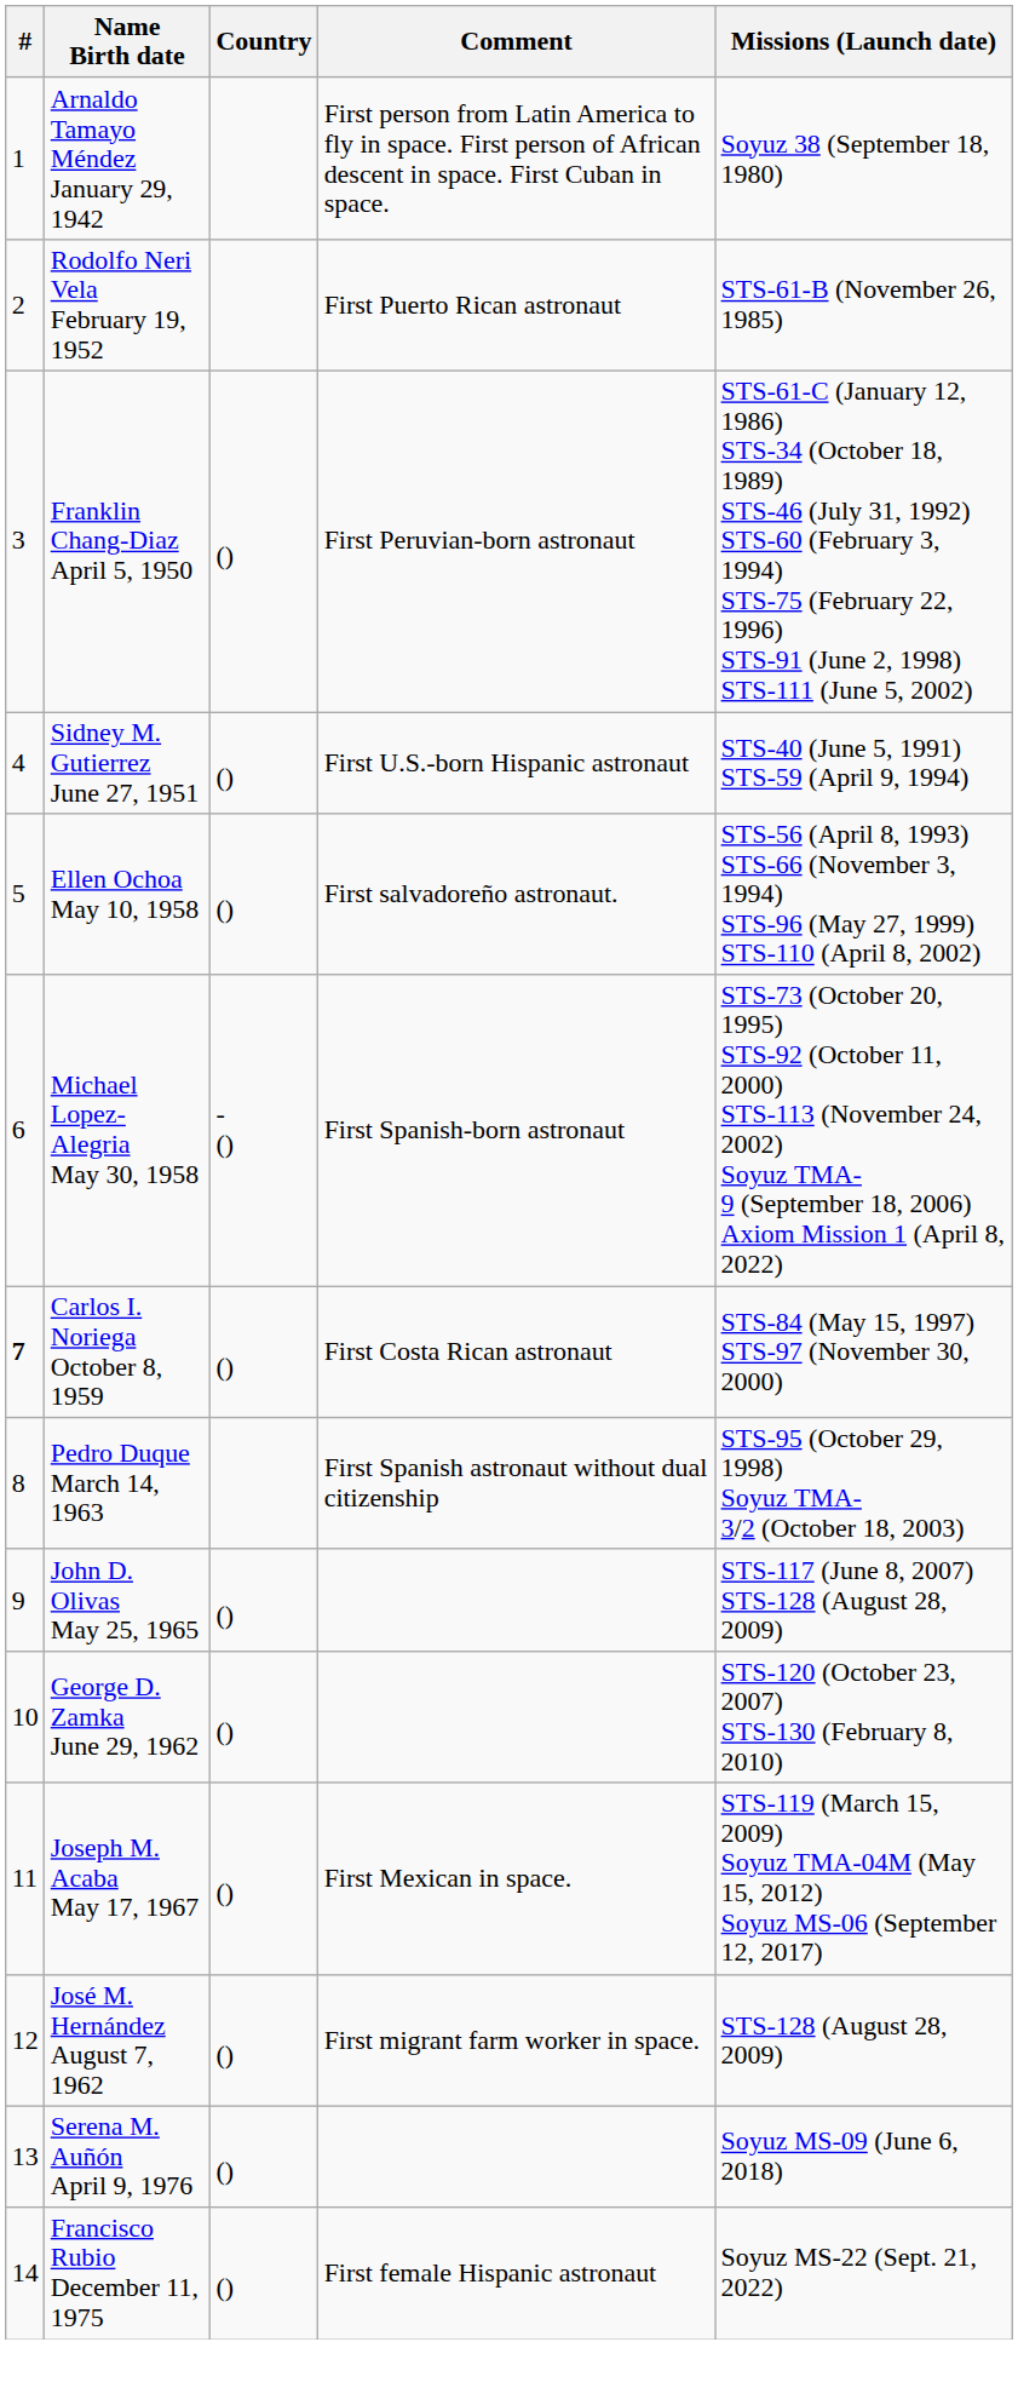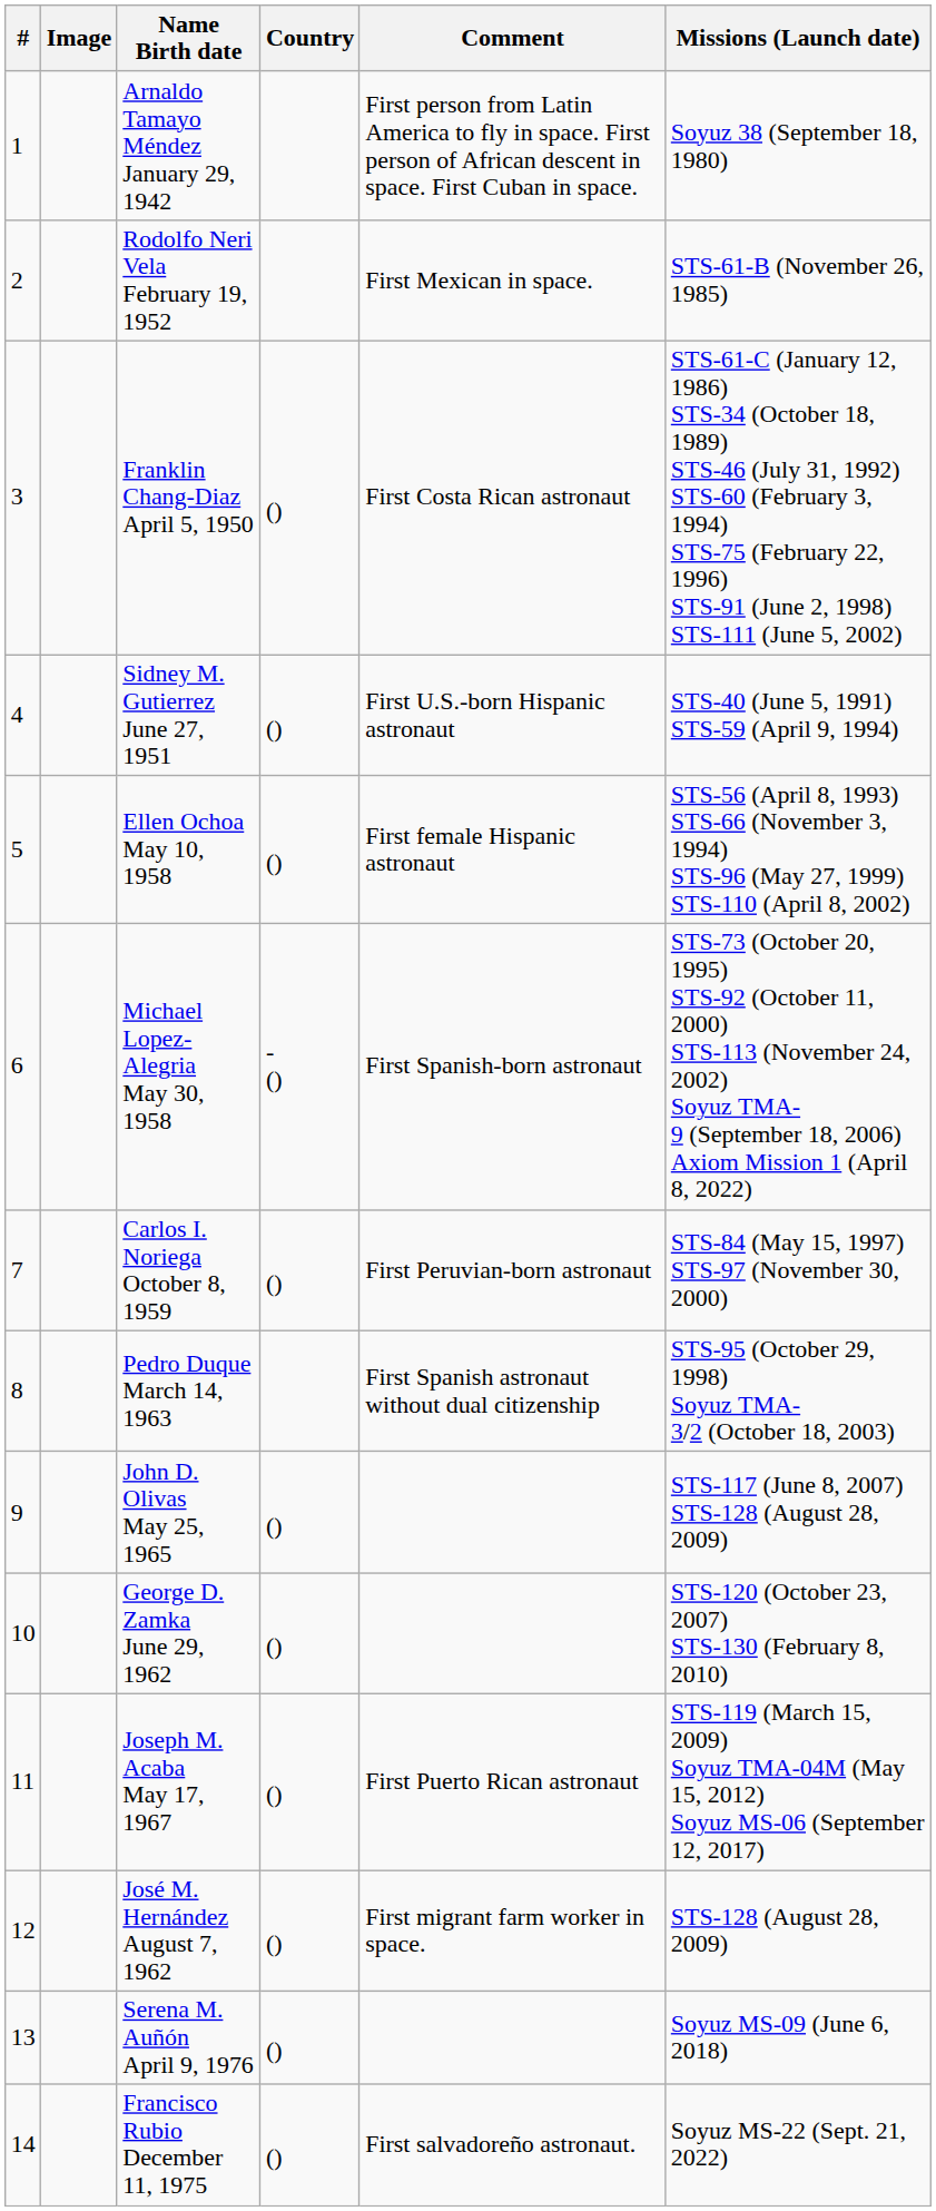+ column: Image
Rodolfo Neri Vela February 19, 1952 | Comment: First Puerto Rican astronaut -> First Mexican in space.
Franklin Chang-Diaz April 5, 1950 | Comment: First Peruvian-born astronaut -> First Costa Rican astronaut
Ellen Ochoa May 10, 1958 | Comment: First salvadoreño astronaut. -> First female Hispanic astronaut
Carlos I. Noriega October 8, 1959 | #: bold -> normal
Carlos I. Noriega October 8, 1959 | Comment: First Costa Rican astronaut -> First Peruvian-born astronaut
Joseph M. Acaba May 17, 1967 | Comment: First Mexican in space. -> First Puerto Rican astronaut
Francisco Rubio December 11, 1975 | Comment: First female Hispanic astronaut -> First salvadoreño astronaut.
